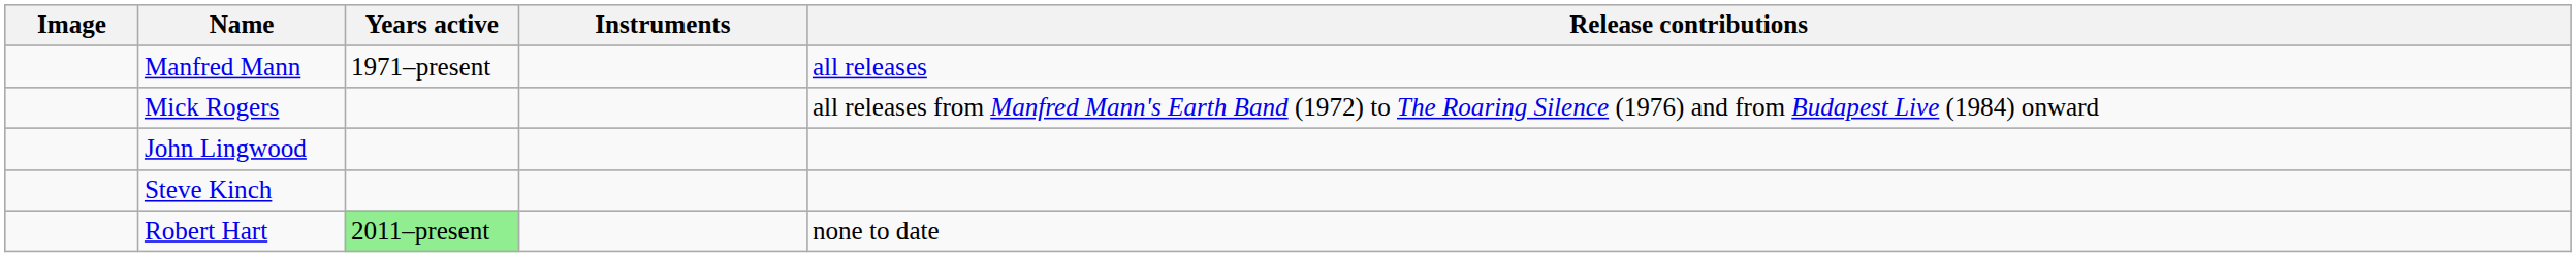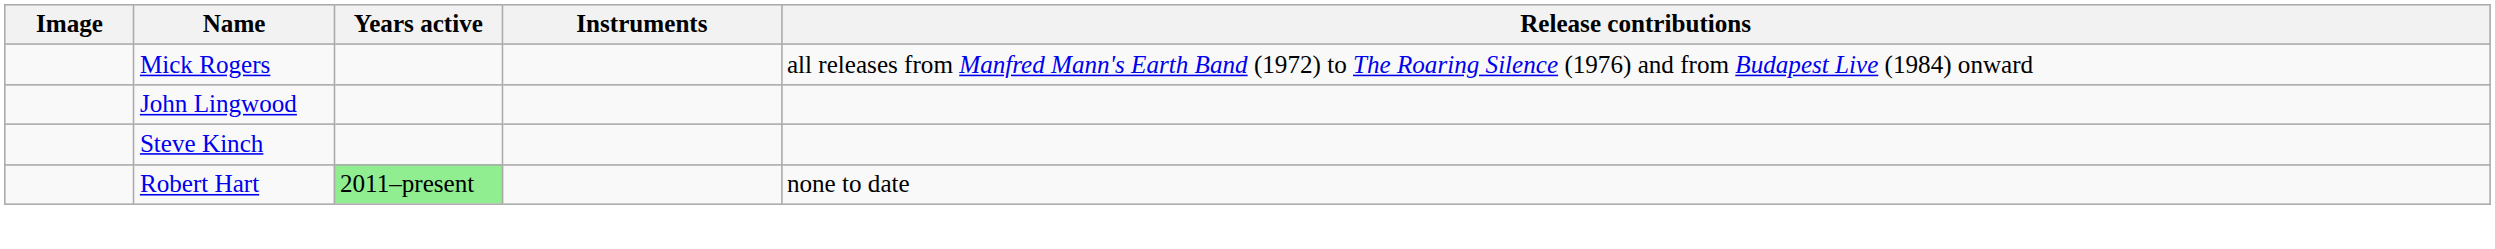- row: Manfred Mann | 1971–present | all releases
